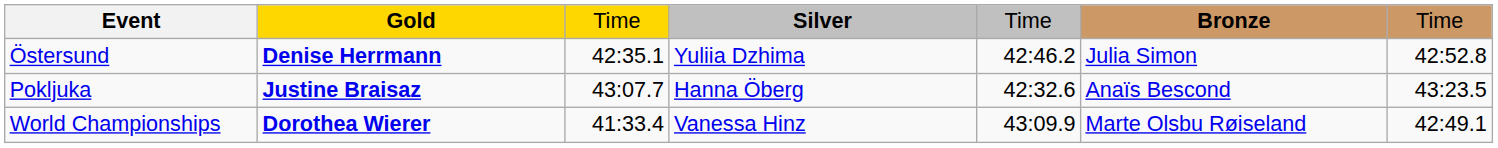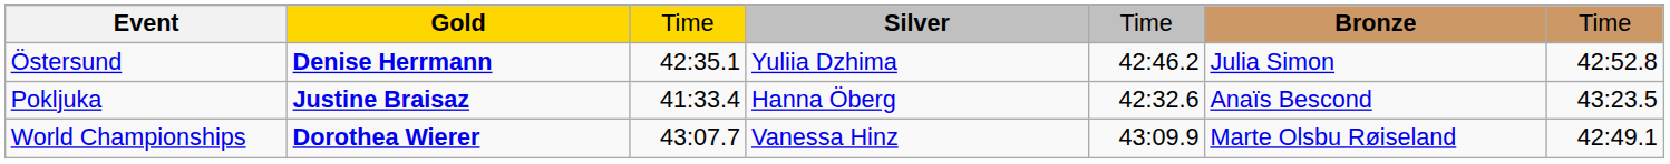Pokljuka | column 3: 43:07.7 -> 41:33.4
World Championships | column 3: 41:33.4 -> 43:07.7
